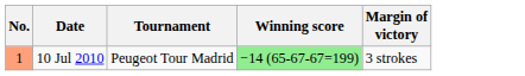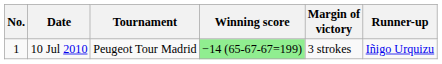+ column: Runner-up | Iñigo Urquizu
10 Jul 2010 | No.: lightsalmon background -> no background
